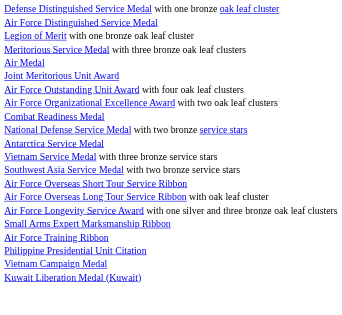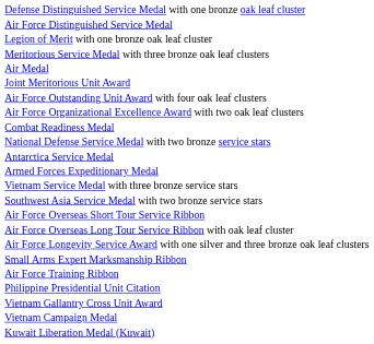+ row: Armed Forces Expeditionary Medal
+ row: Vietnam Gallantry Cross Unit Award
